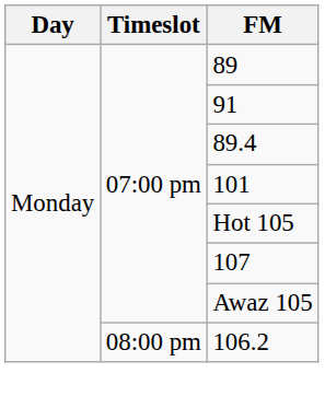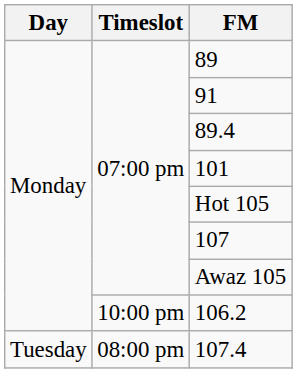106.2 | Timeslot: 08:00 pm -> 10:00 pm
+ row: Tuesday | 08:00 pm | 107.4
